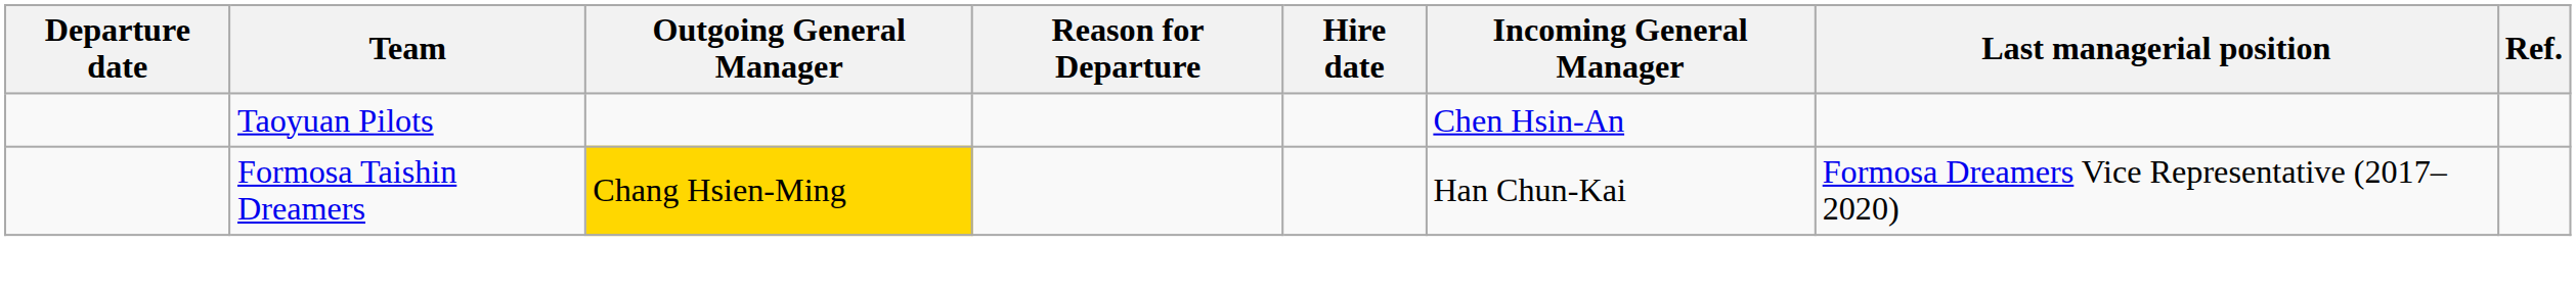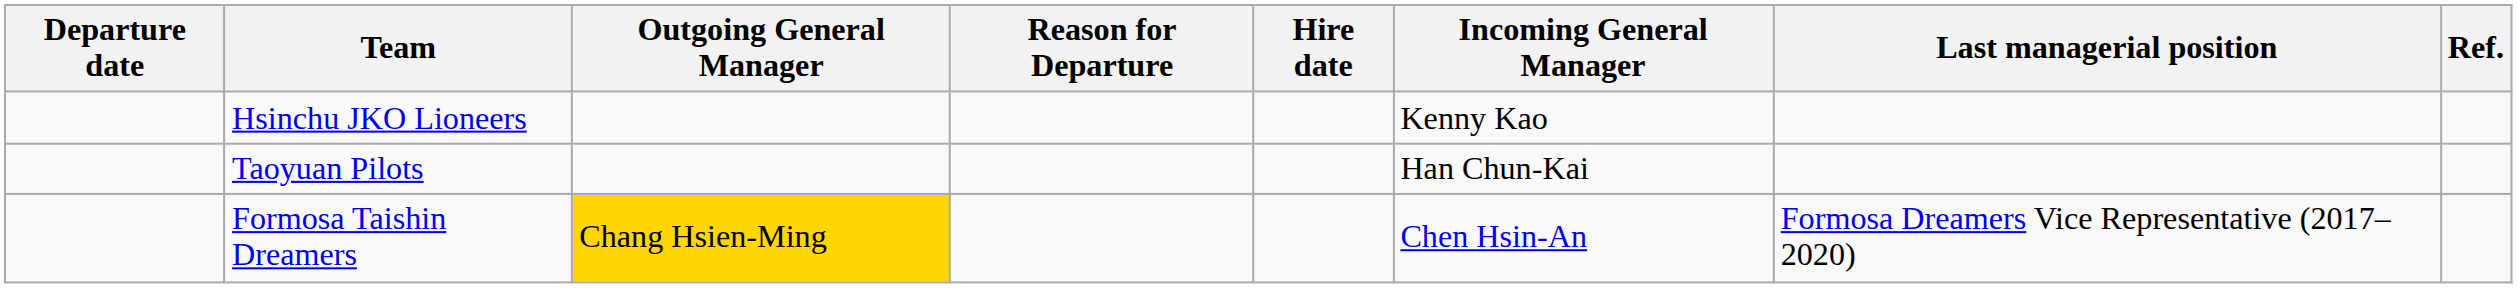+ row: Hsinchu JKO Lioneers | Kenny Kao
Taoyuan Pilots | Incoming General Manager: Chen Hsin-An -> Han Chun-Kai
Formosa Taishin Dreamers | Incoming General Manager: Han Chun-Kai -> Chen Hsin-An
